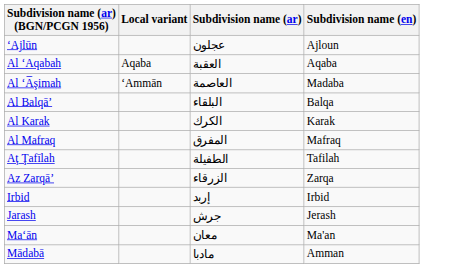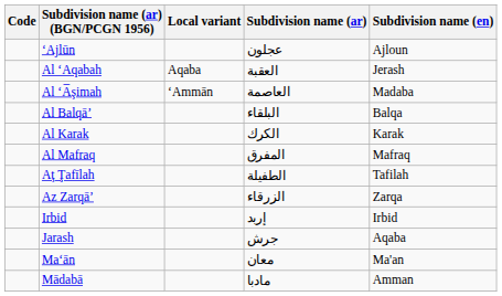+ column: Code
Al ‘Aqabah | Subdivision name (en): Aqaba -> Jerash
Jarash | Subdivision name (en): Jerash -> Aqaba
